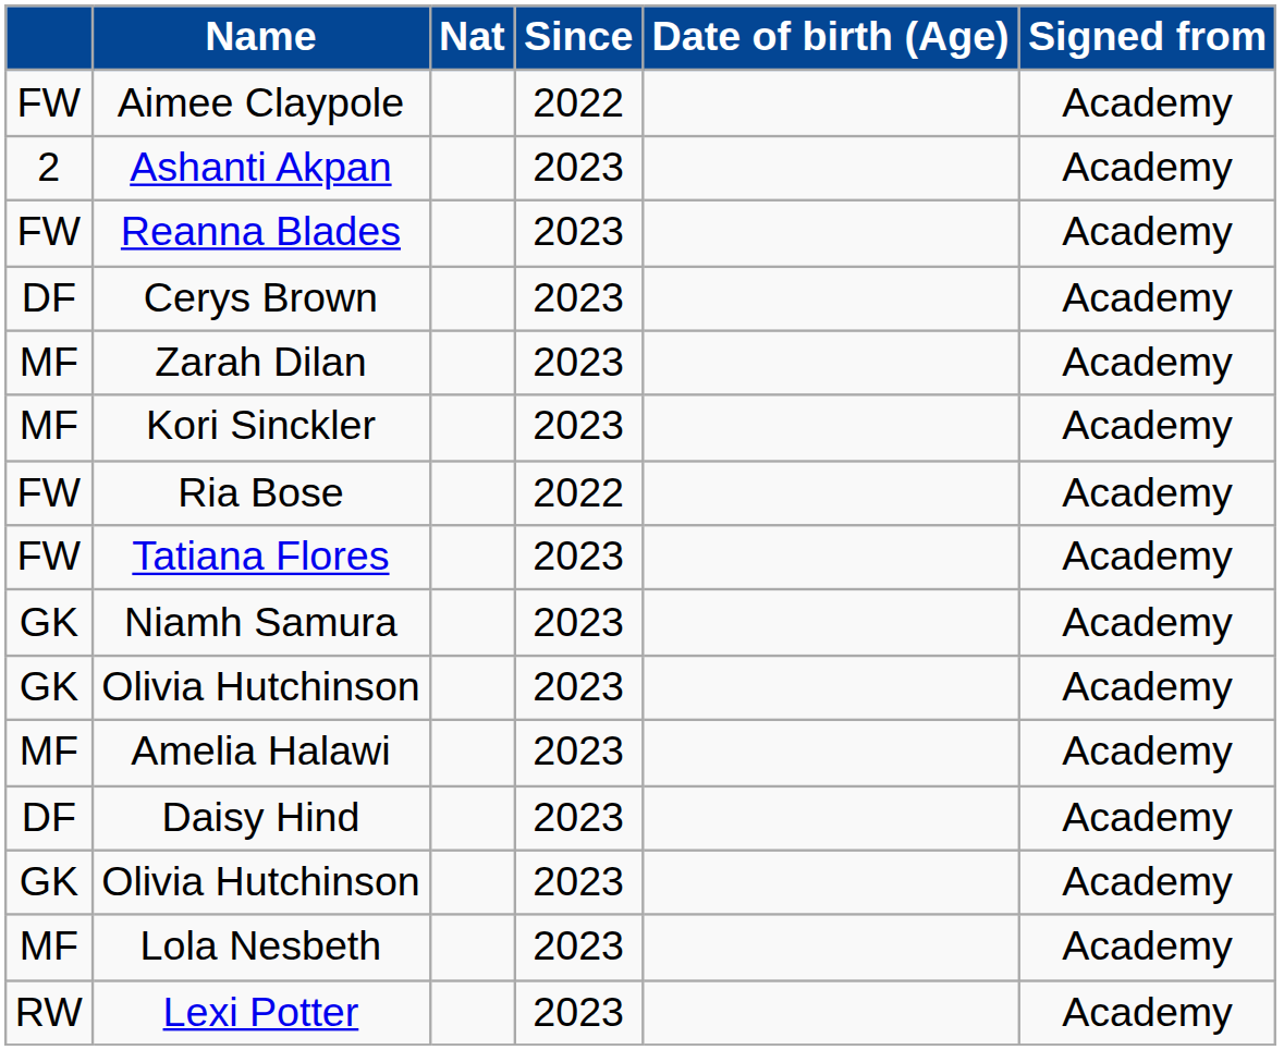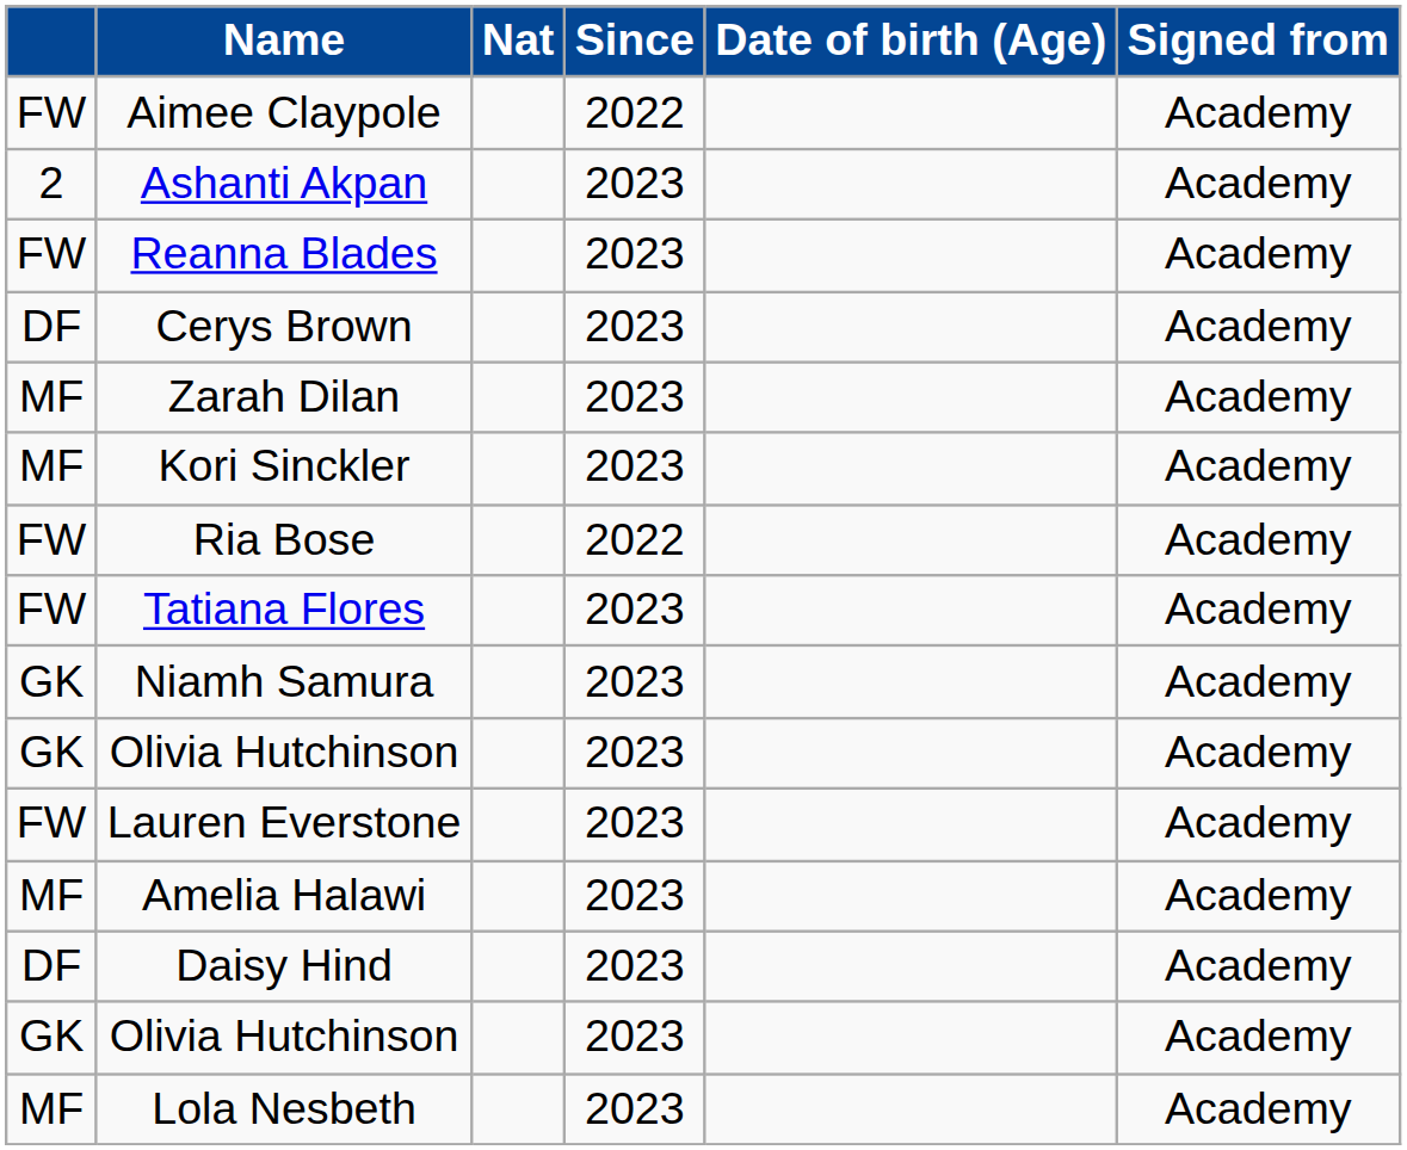+ row: FW | Lauren Everstone | 2023 | Academy
- row: RW | Lexi Potter | 2023 | Academy
